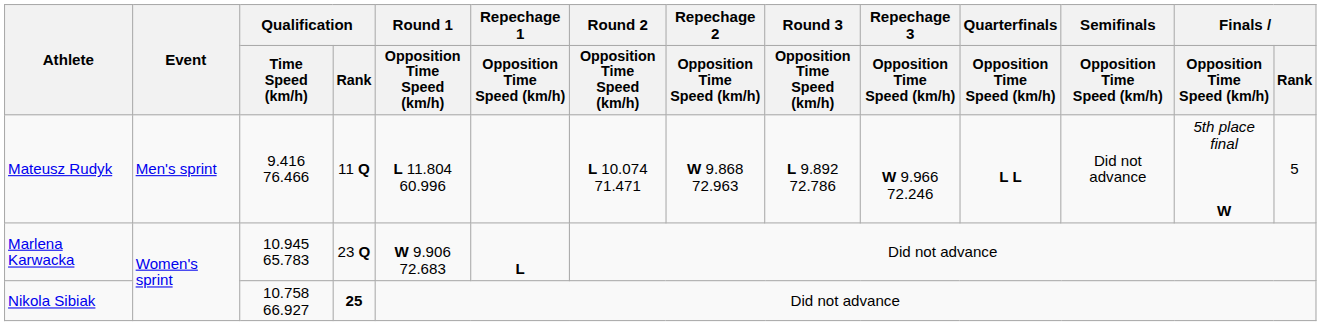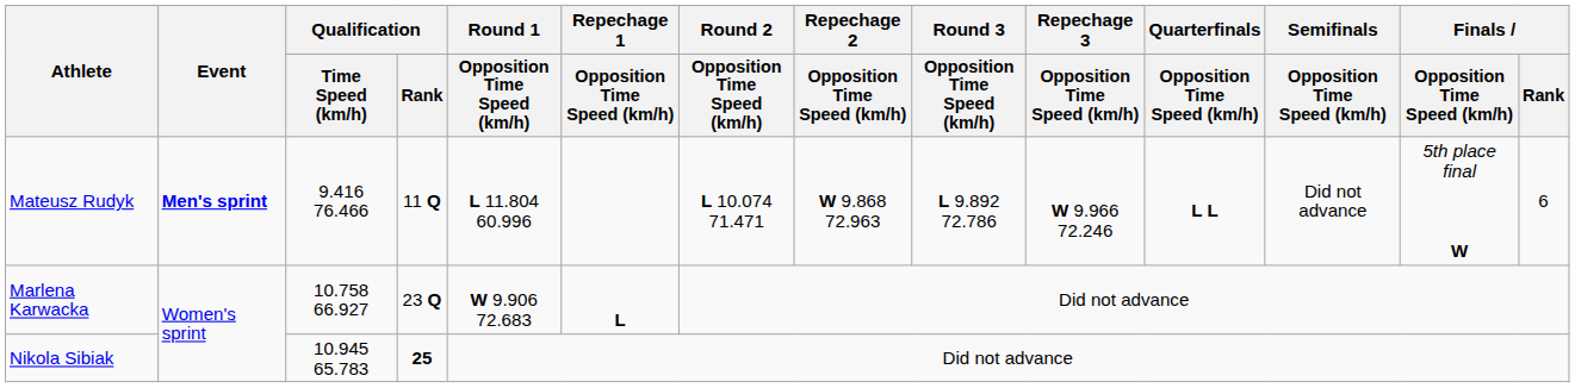Mateusz Rudyk | Event: normal -> bold
Mateusz Rudyk | Finals / Rank: 5 -> 6
Marlena Karwacka | Qualification / Time Speed (km/h): 10.945 65.783 -> 10.758 66.927
Nikola Sibiak | Qualification / Time Speed (km/h): 10.758 66.927 -> 10.945 65.783
